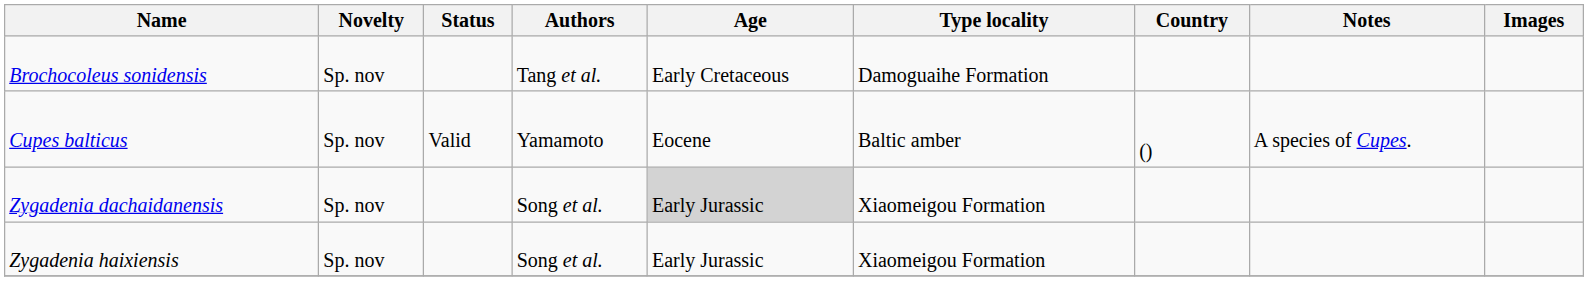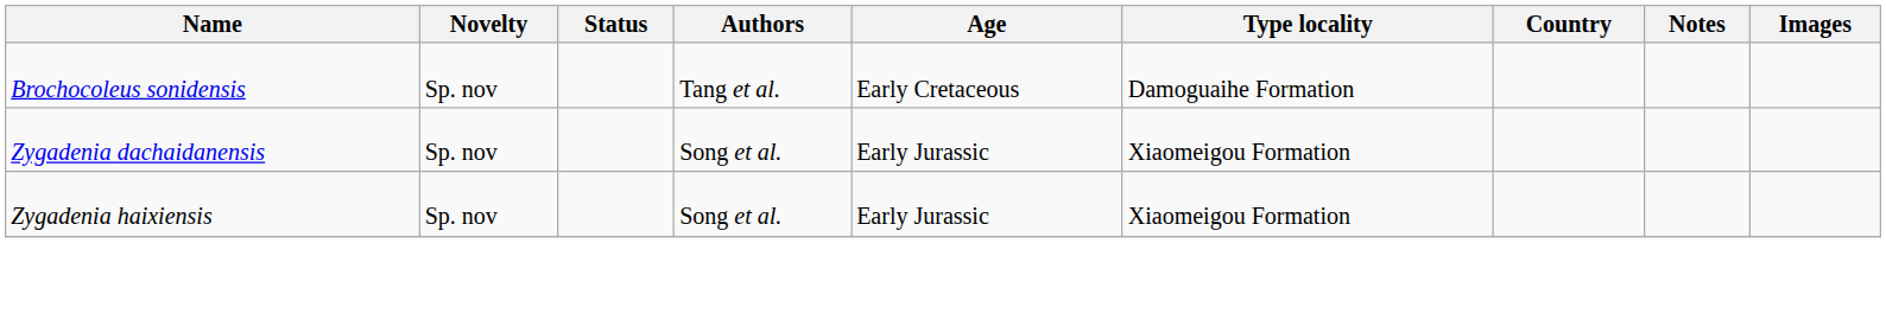- row: Cupes balticus | Sp. nov | Valid | Yamamoto | Eocene | Baltic amber | () | A species of Cupes.
Zygadenia dachaidanensis | Age: lightgrey background -> no background
